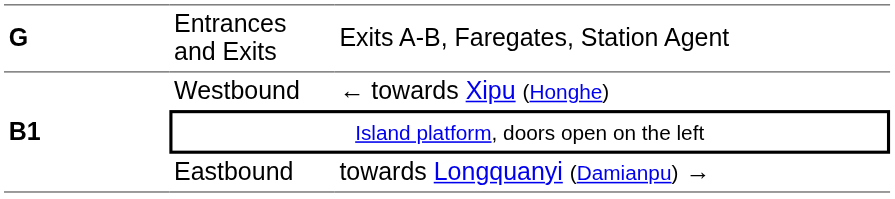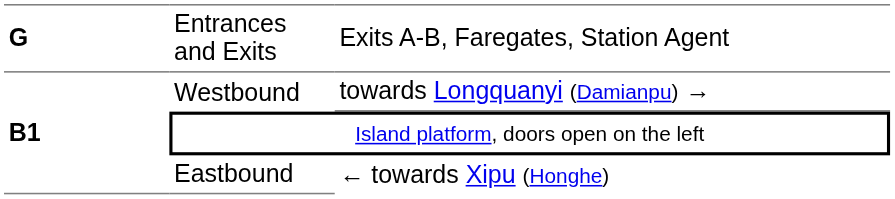Westbound | column 3: ← towards Xipu (Honghe) -> towards Longquanyi (Damianpu) →
Eastbound | column 3: towards Longquanyi (Damianpu) → -> ← towards Xipu (Honghe)
